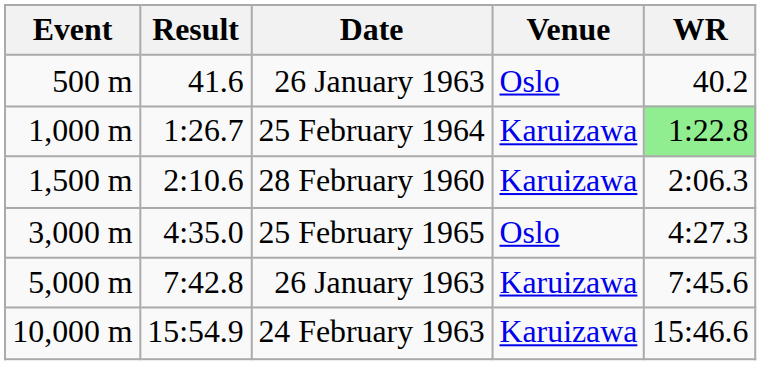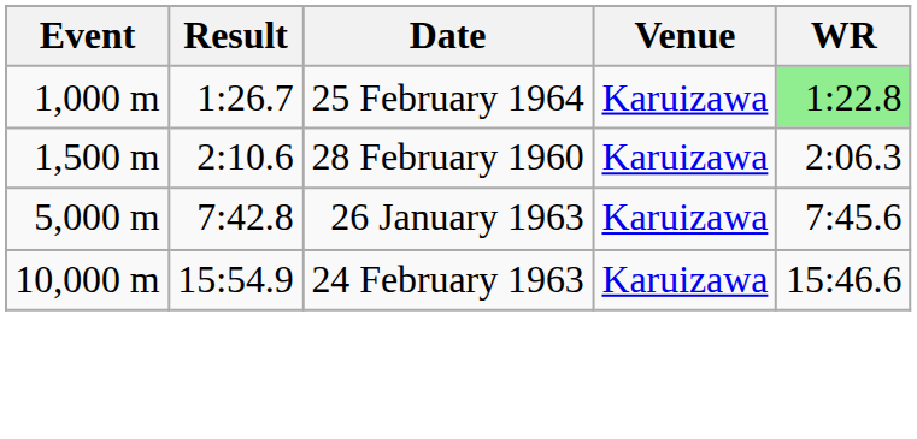- row: 500 m | 41.6 | 26 January 1963 | Oslo | 40.2
- row: 3,000 m | 4:35.0 | 25 February 1965 | Oslo | 4:27.3
